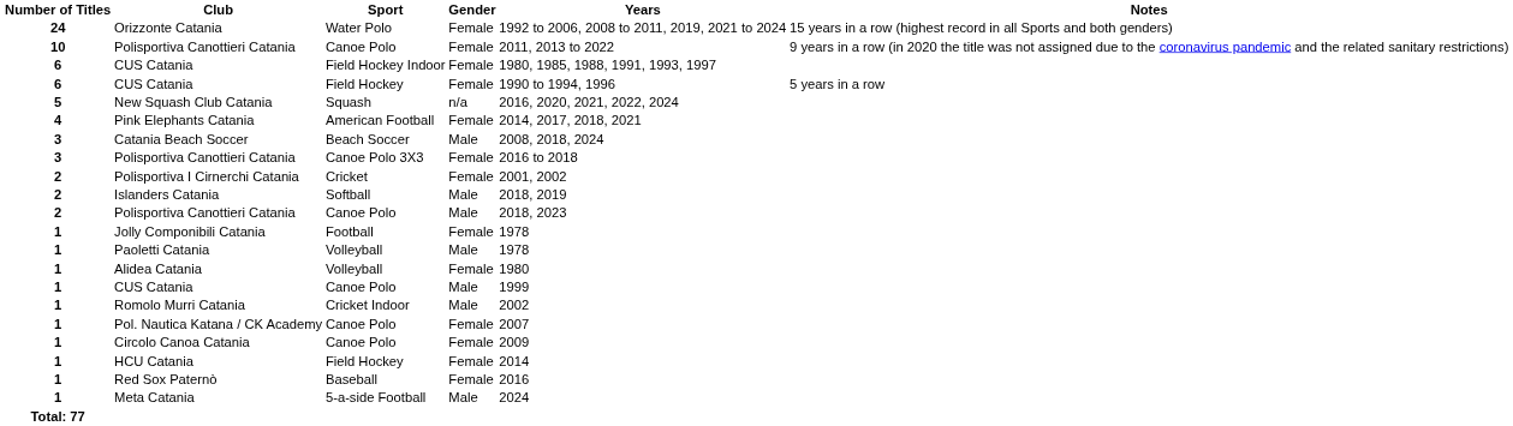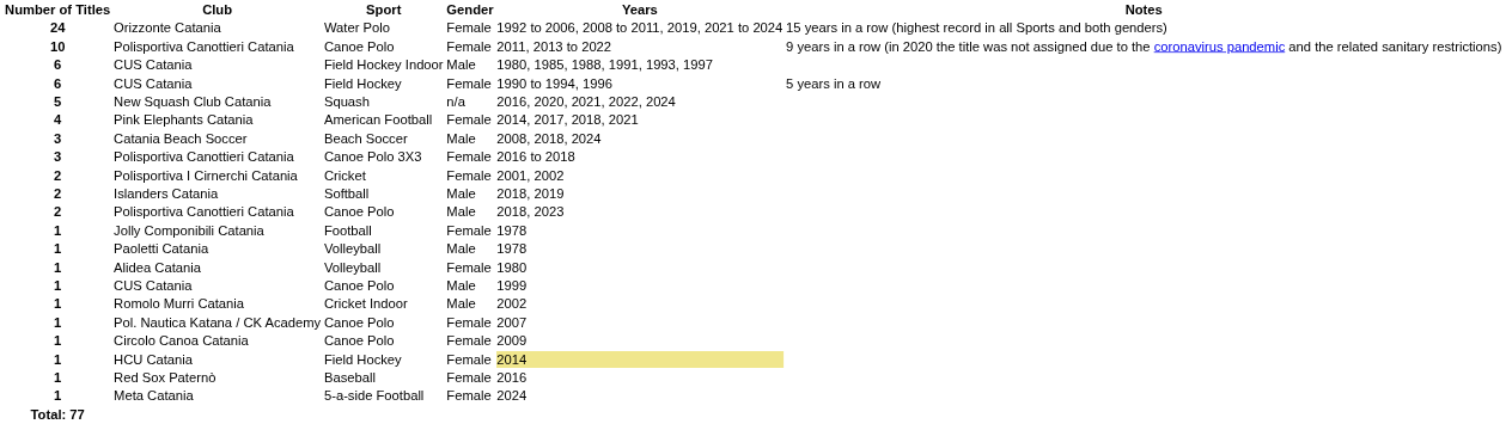CUS Catania / Field Hockey Indoor | Gender: Female -> Male
HCU Catania | Years: no background -> khaki background
Meta Catania | Gender: Male -> Female
